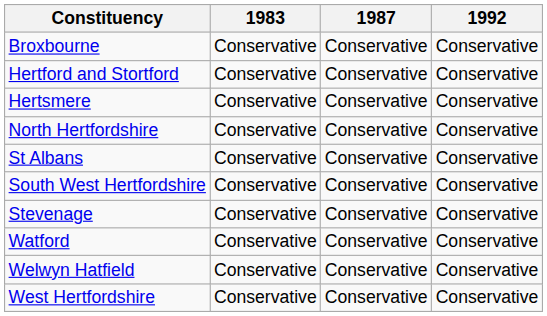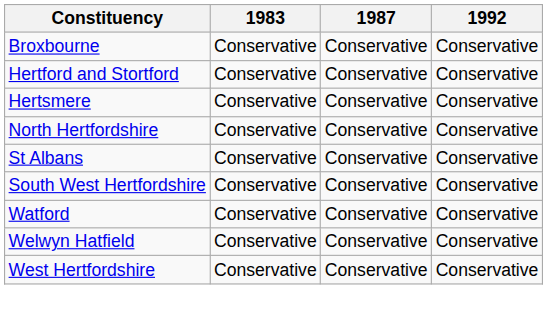- row: Stevenage | Conservative | Conservative | Conservative
